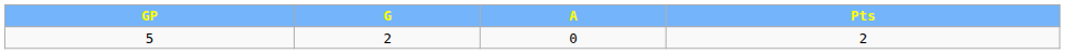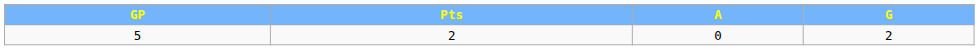columns swapped: G <-> Pts
